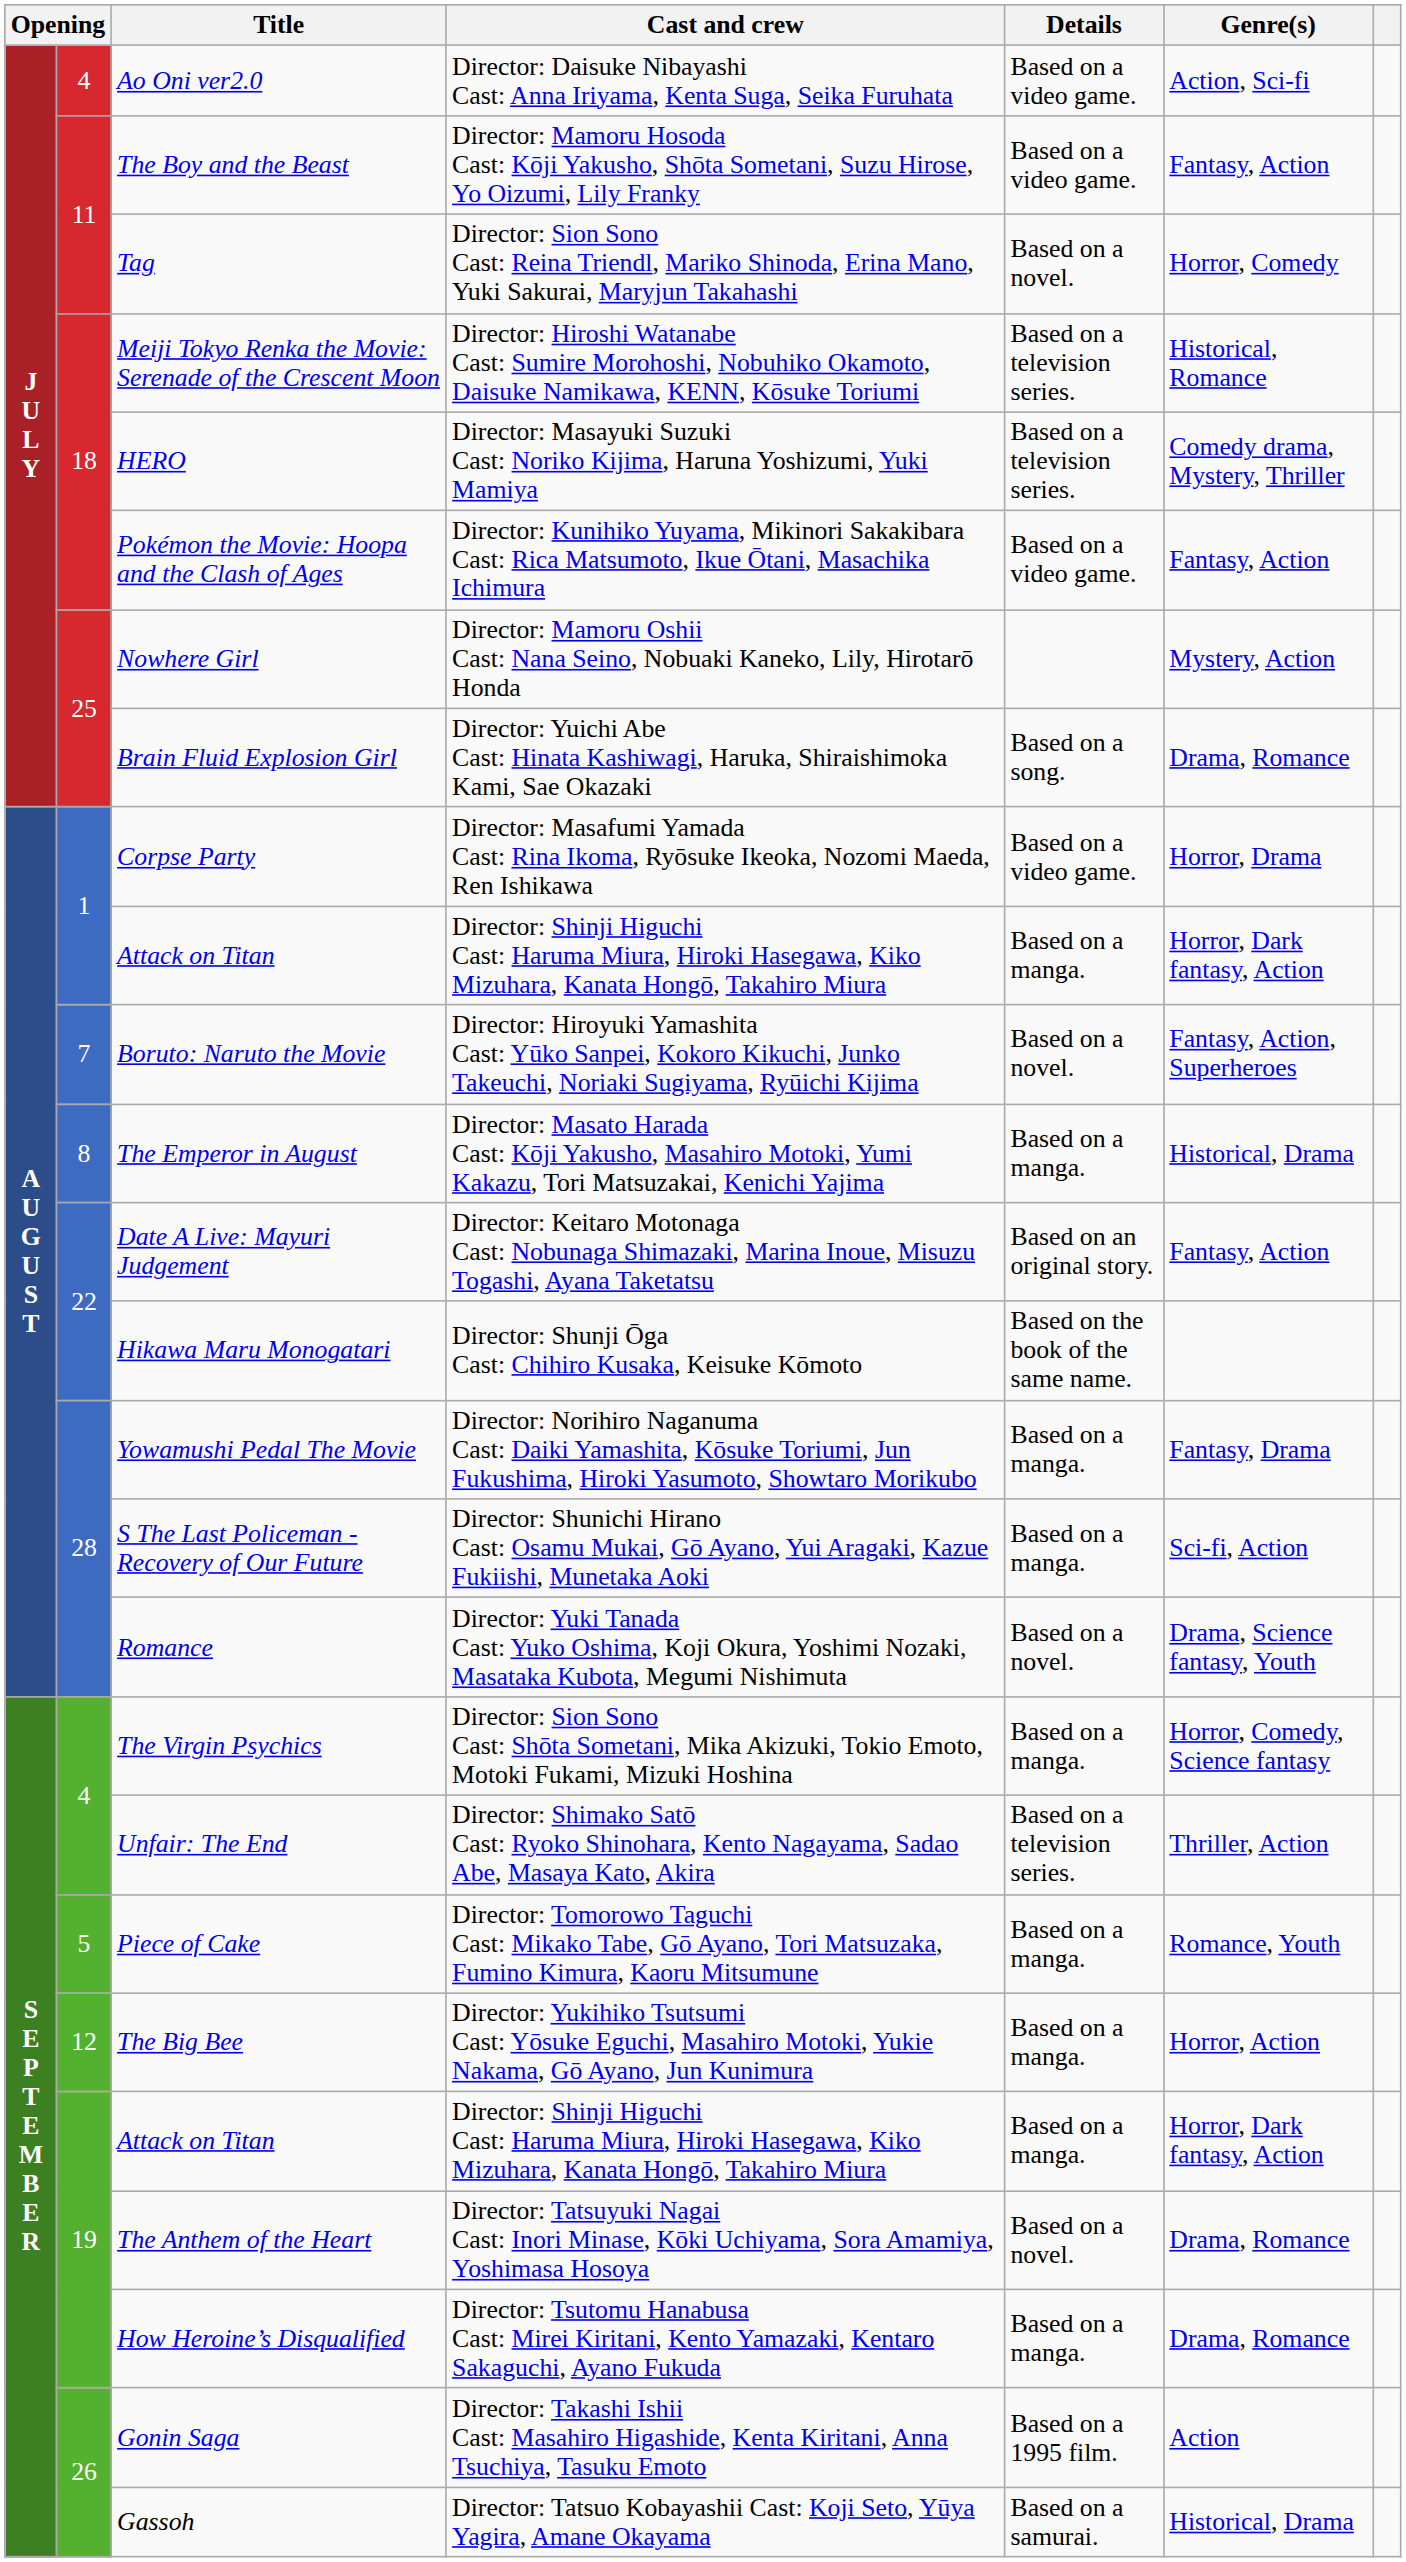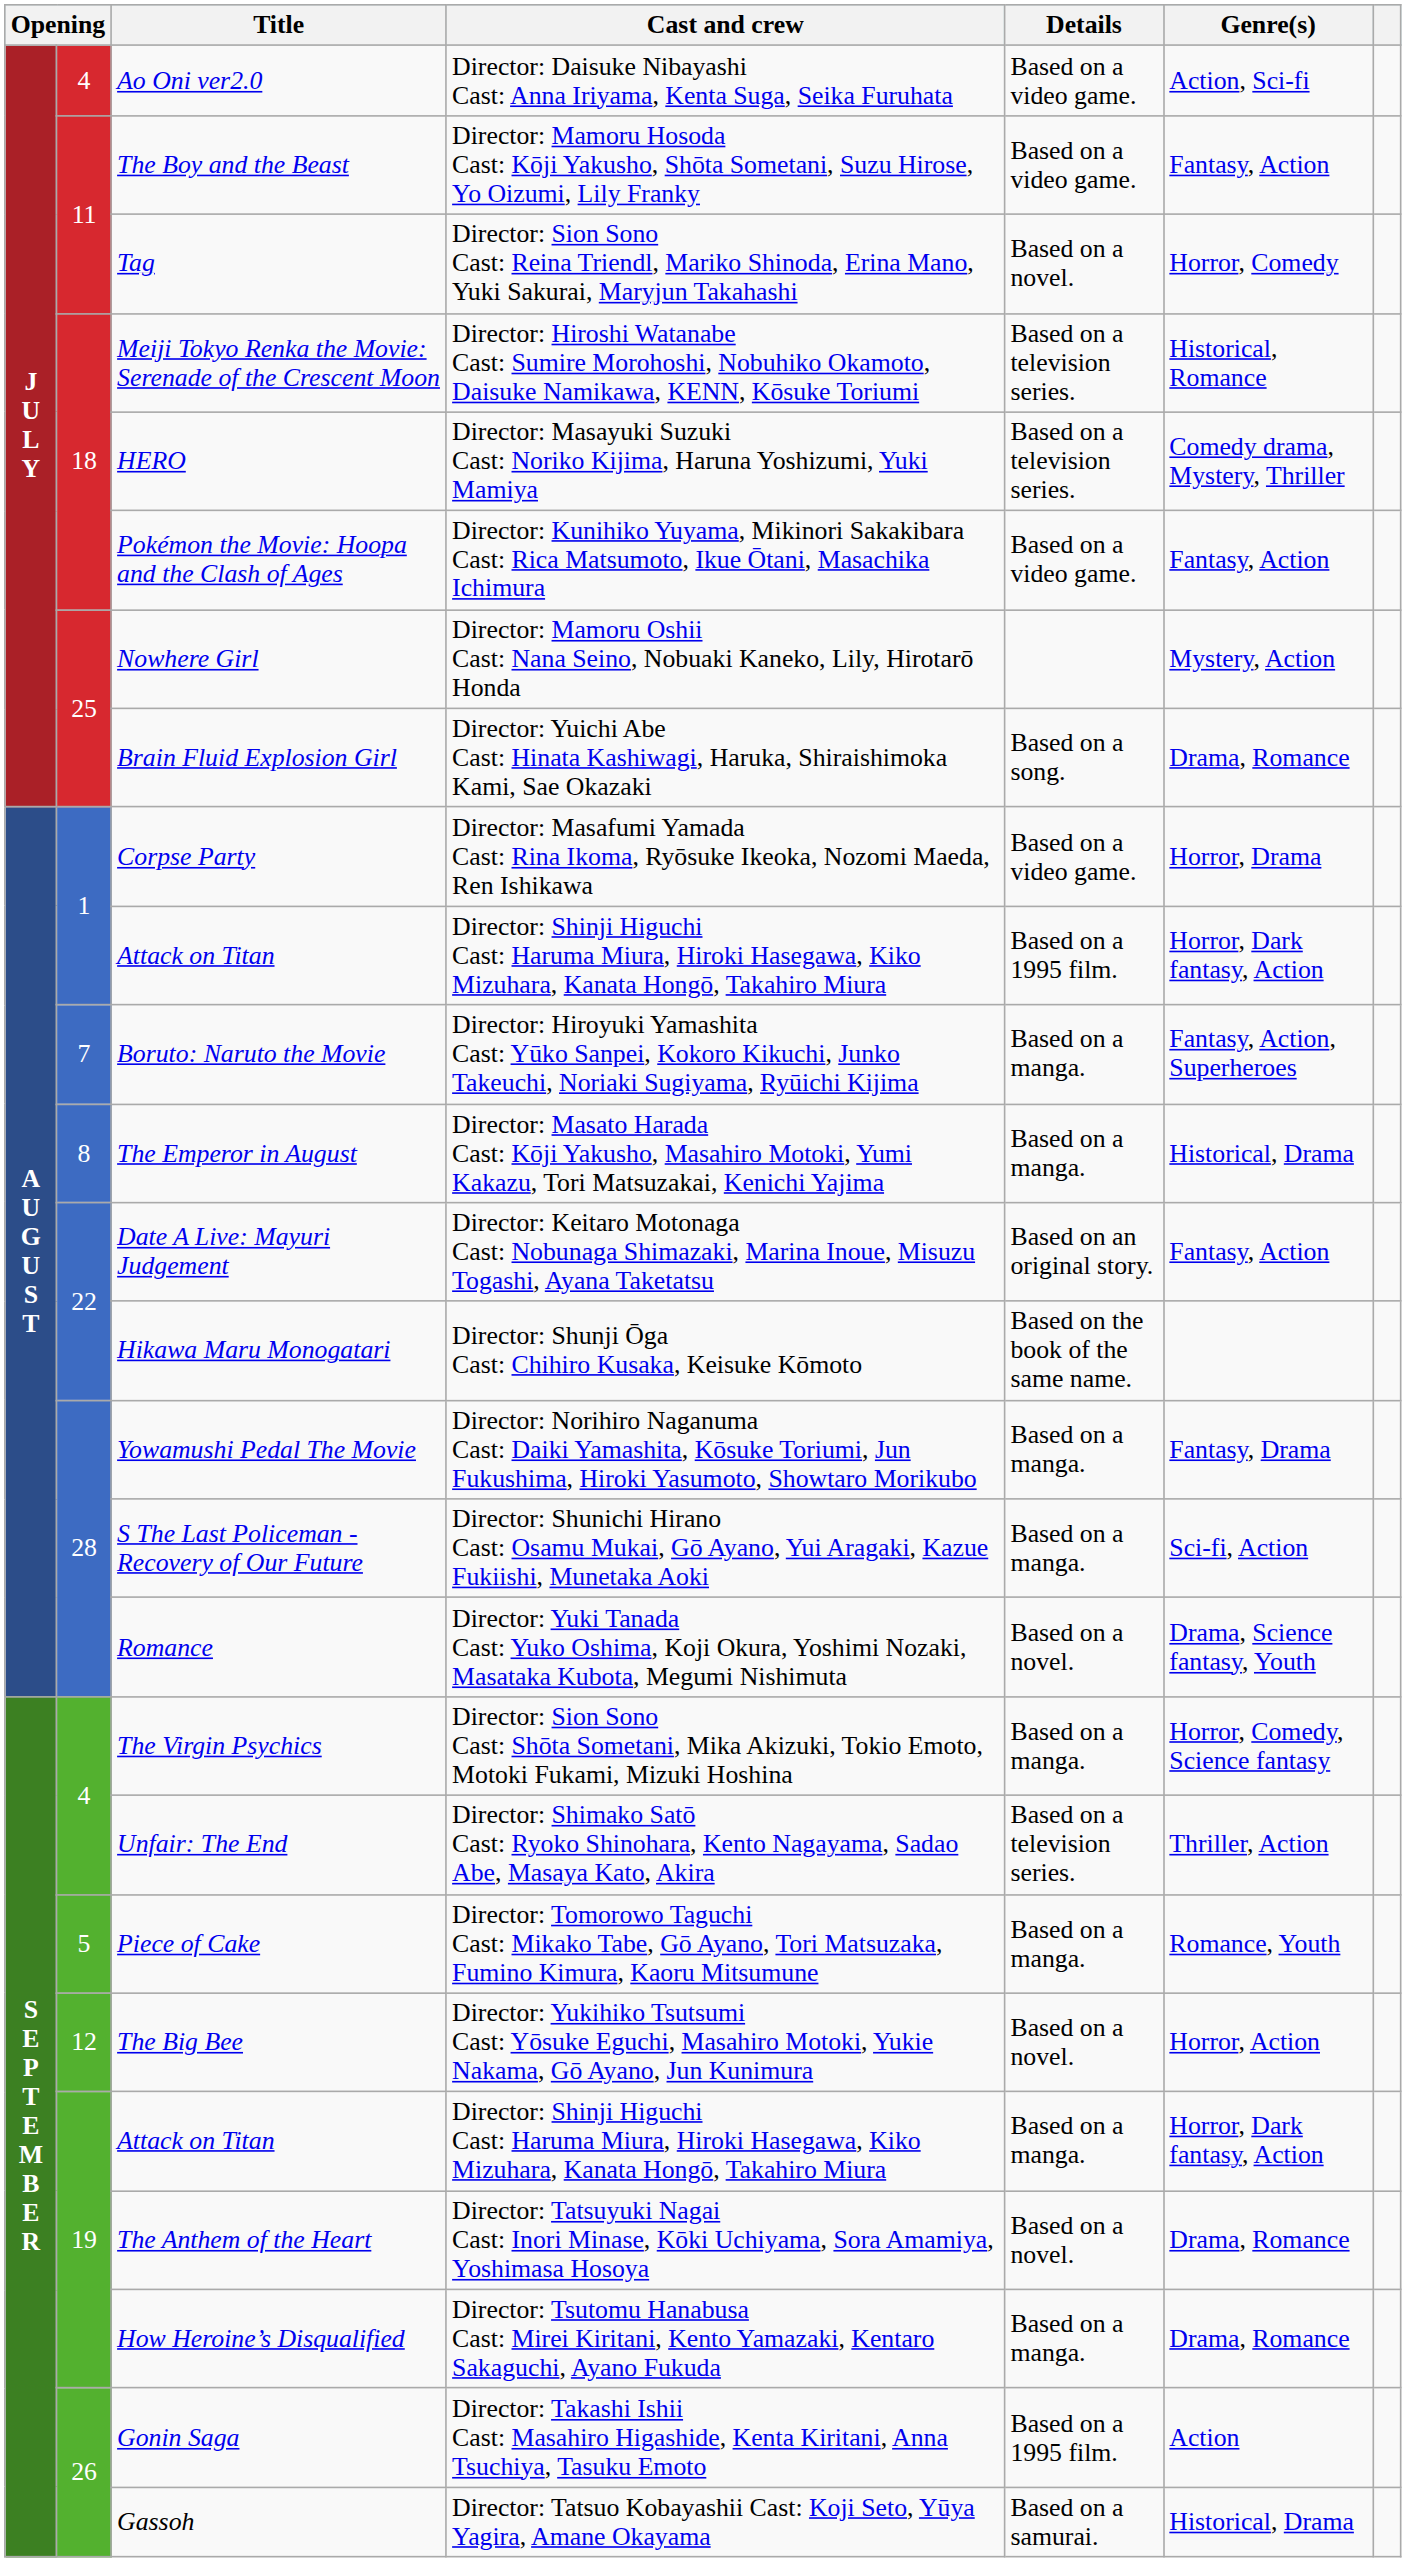1 / Attack on Titan | Details: Based on a manga. -> Based on a 1995 film.
Boruto: Naruto the Movie | Details: Based on a novel. -> Based on a manga.
The Big Bee | Details: Based on a manga. -> Based on a novel.
